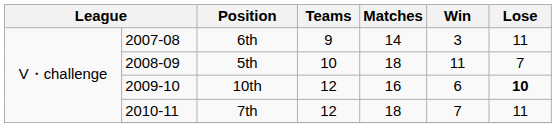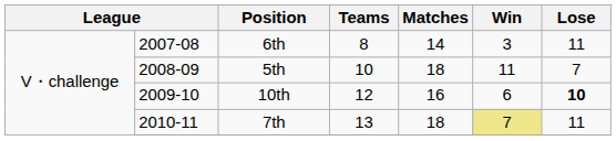6th | Teams: 9 -> 8
7th | Teams: 12 -> 13
7th | Win: no background -> khaki background
